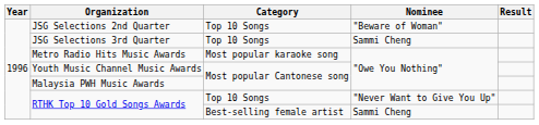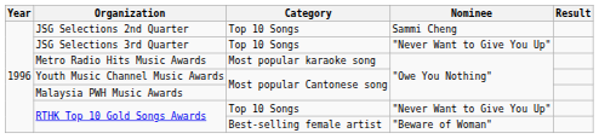JSG Selections 2nd Quarter | Nominee: "Beware of Woman" -> Sammi Cheng
JSG Selections 3rd Quarter | Nominee: Sammi Cheng -> "Never Want to Give You Up"
RTHK Top 10 Gold Songs Awards / Best-selling female artist | Nominee: Sammi Cheng -> "Beware of Woman"
